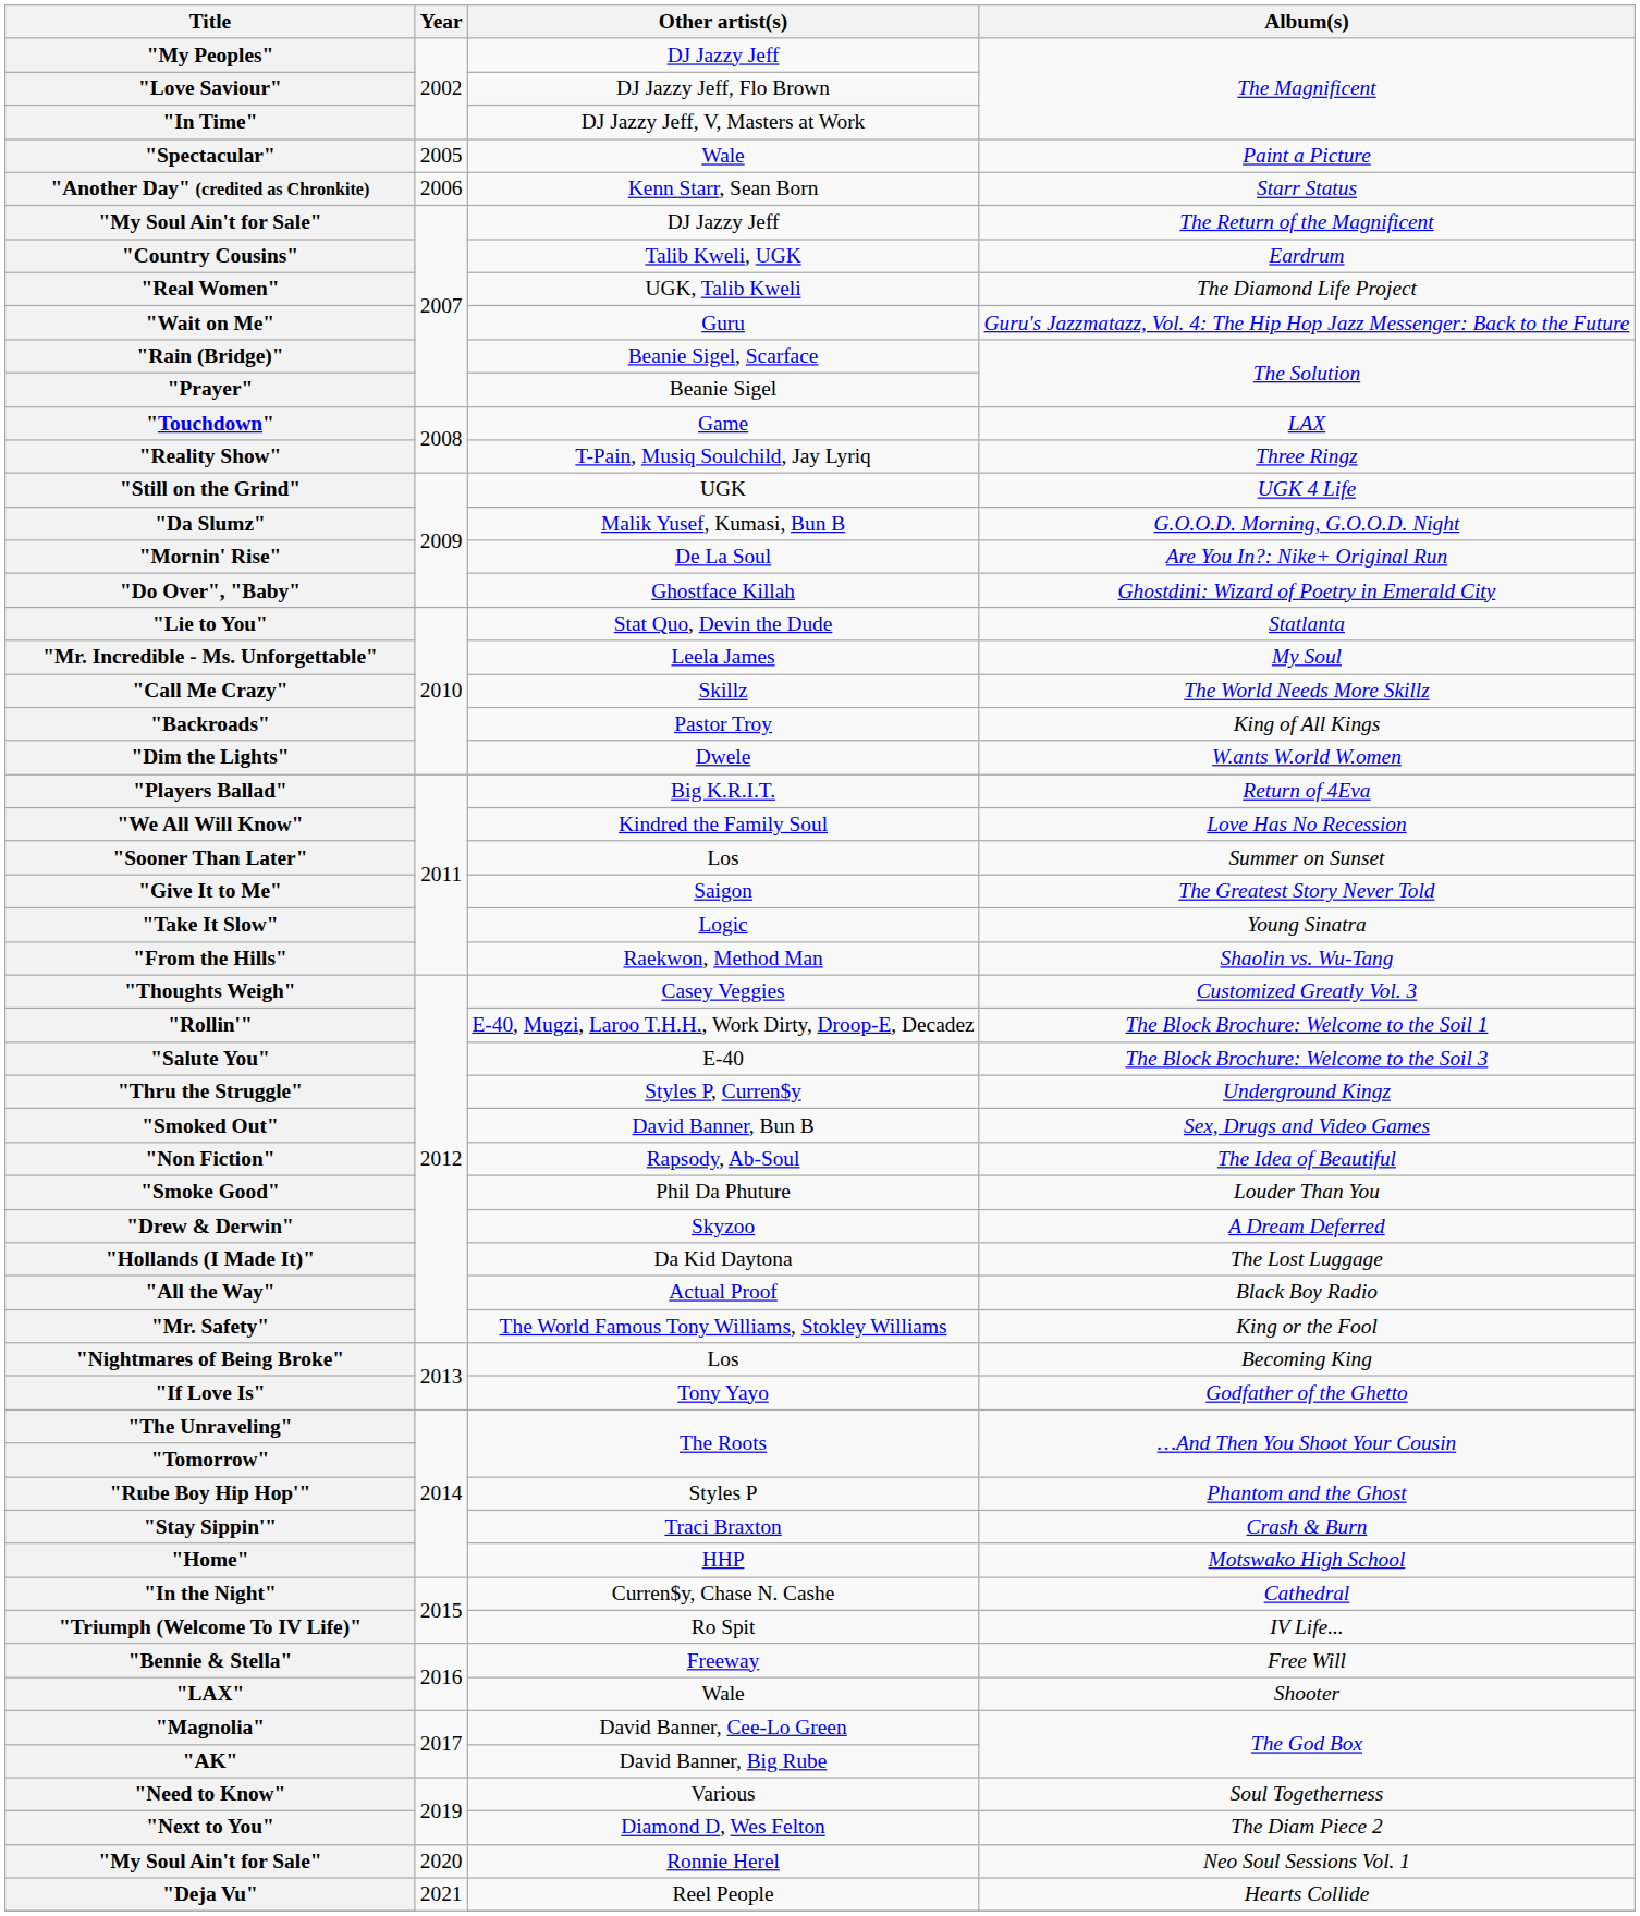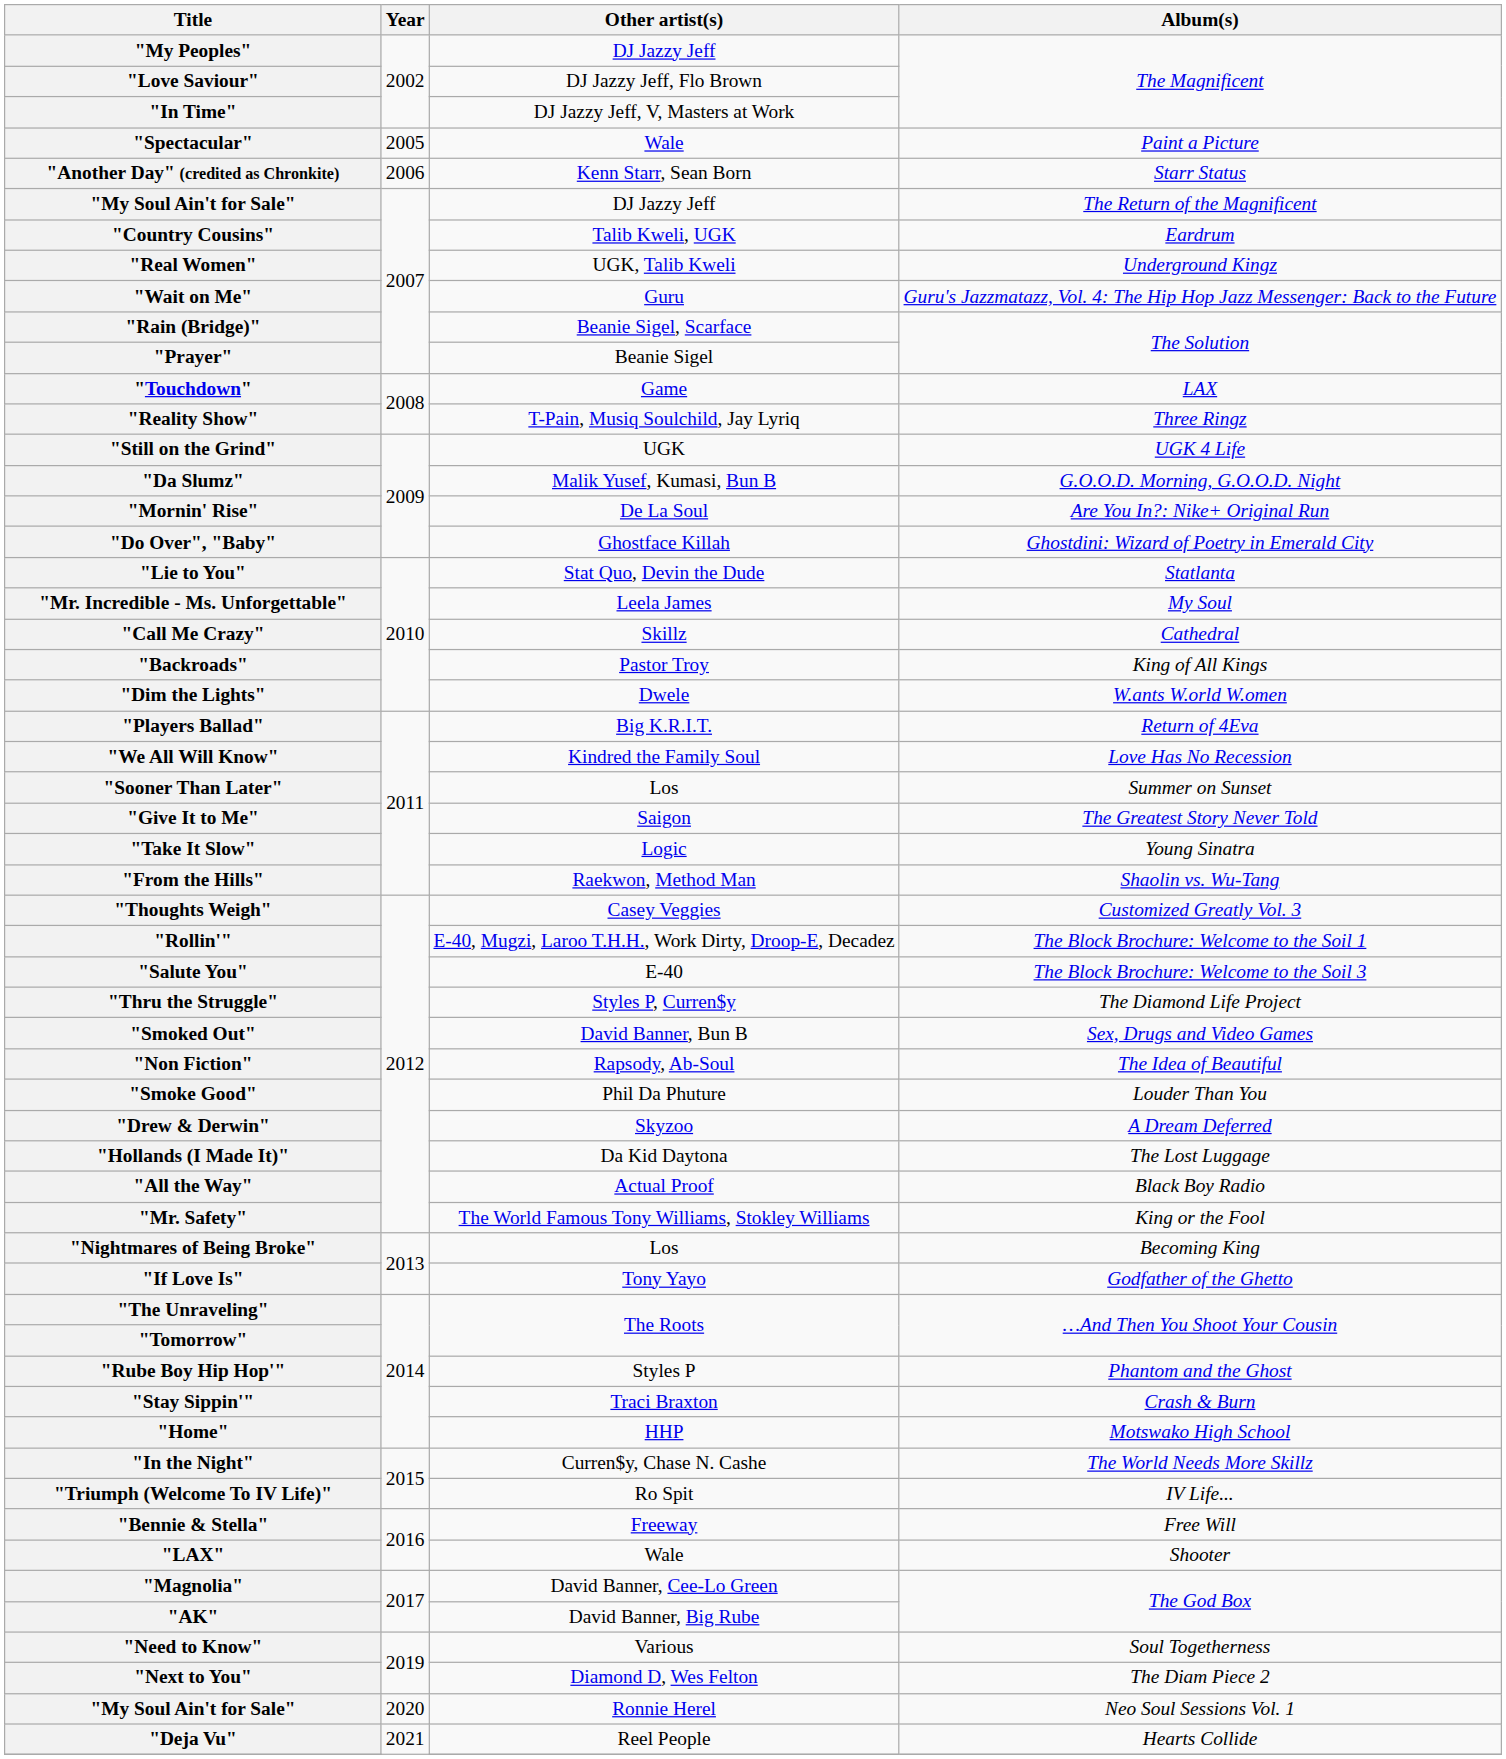"Real Women" | Album(s): The Diamond Life Project -> Underground Kingz
"Call Me Crazy" | Album(s): The World Needs More Skillz -> Cathedral
"Thru the Struggle" | Album(s): Underground Kingz -> The Diamond Life Project
"In the Night" | Album(s): Cathedral -> The World Needs More Skillz
